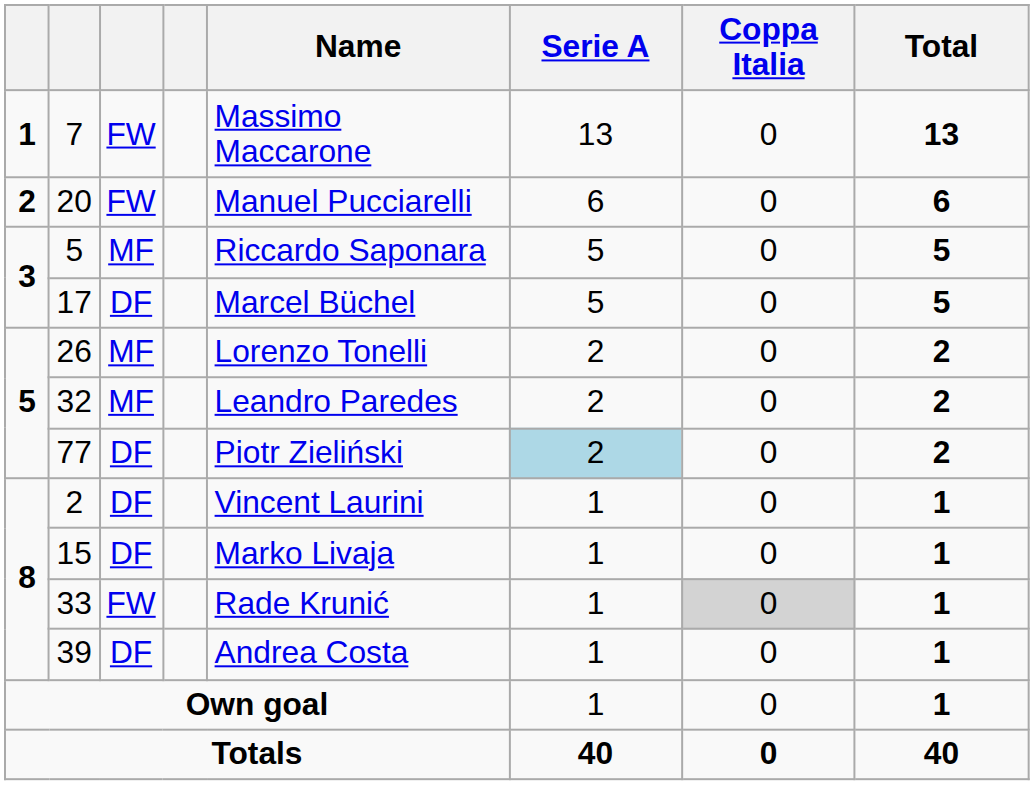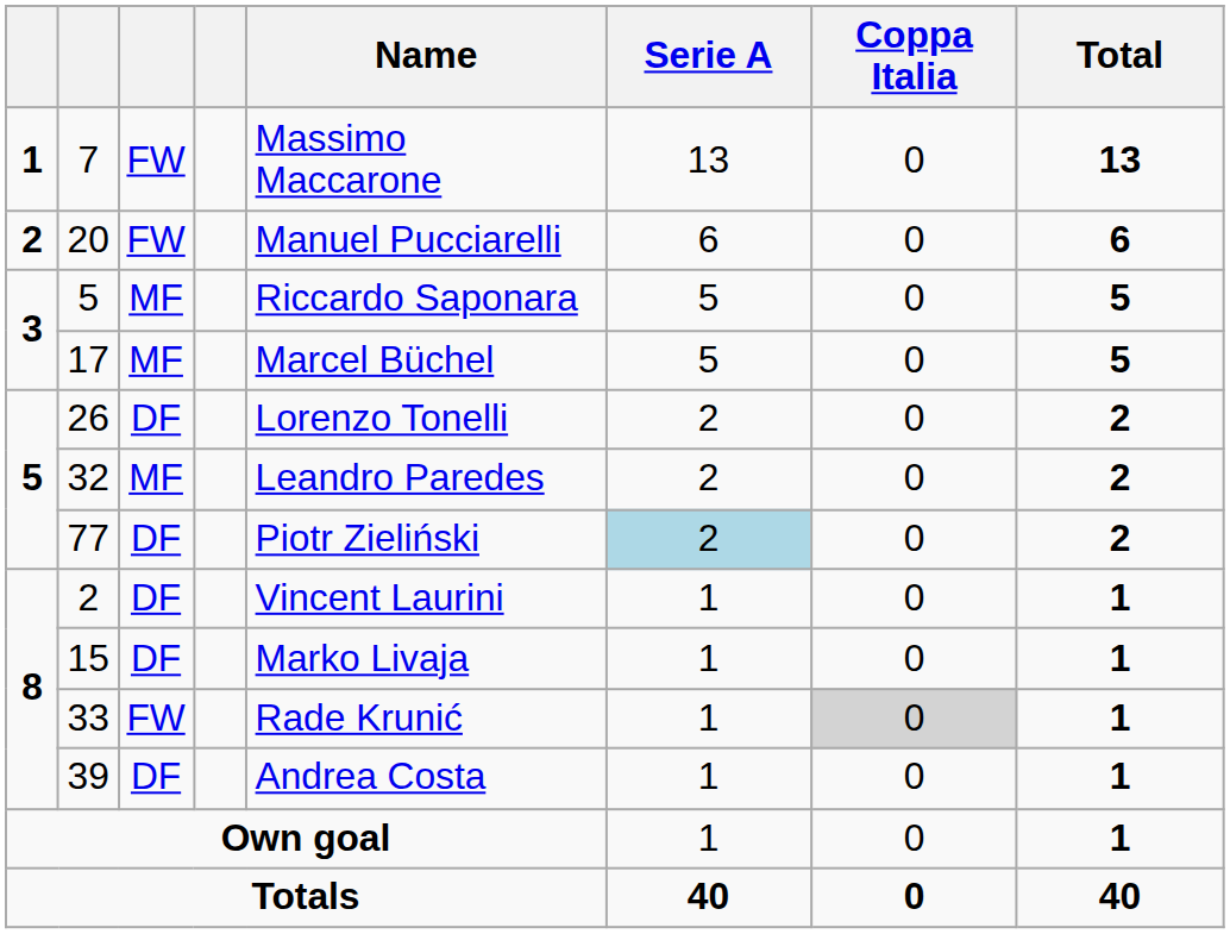17 | column 3: DF -> MF
26 | column 3: MF -> DF
